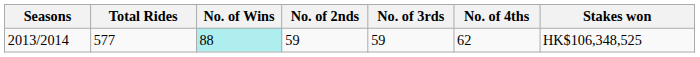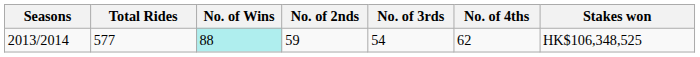2013/2014 | No. of 3rds: 59 -> 54
